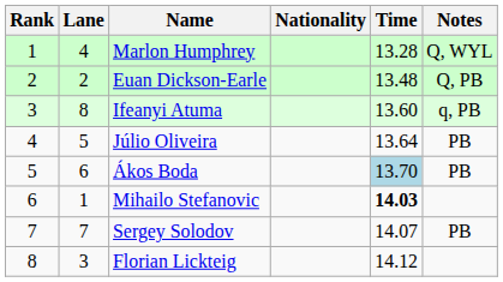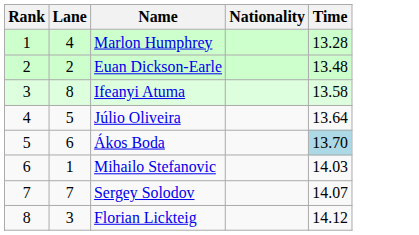- column: Notes | Q, WYL | Q, PB | q, PB | PB | PB | PB
Ifeanyi Atuma | Time: 13.60 -> 13.58
Mihailo Stefanovic | Time: bold -> normal
